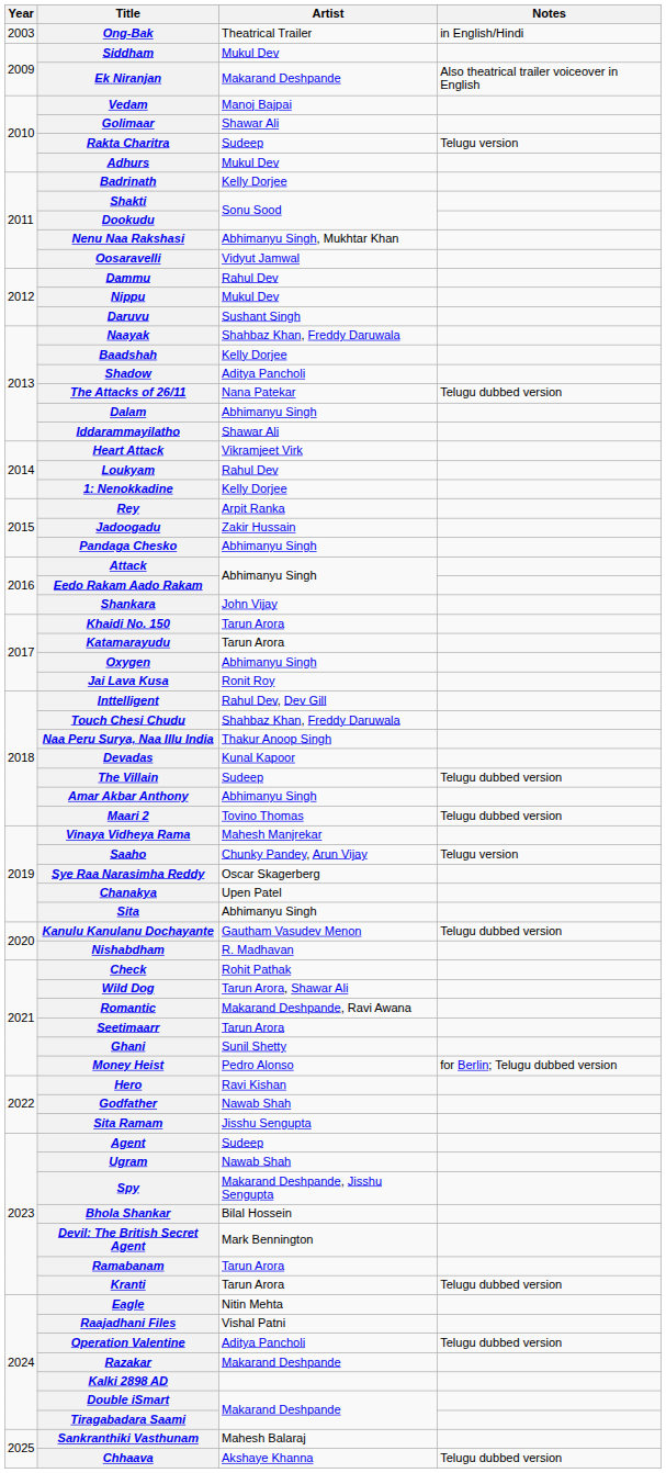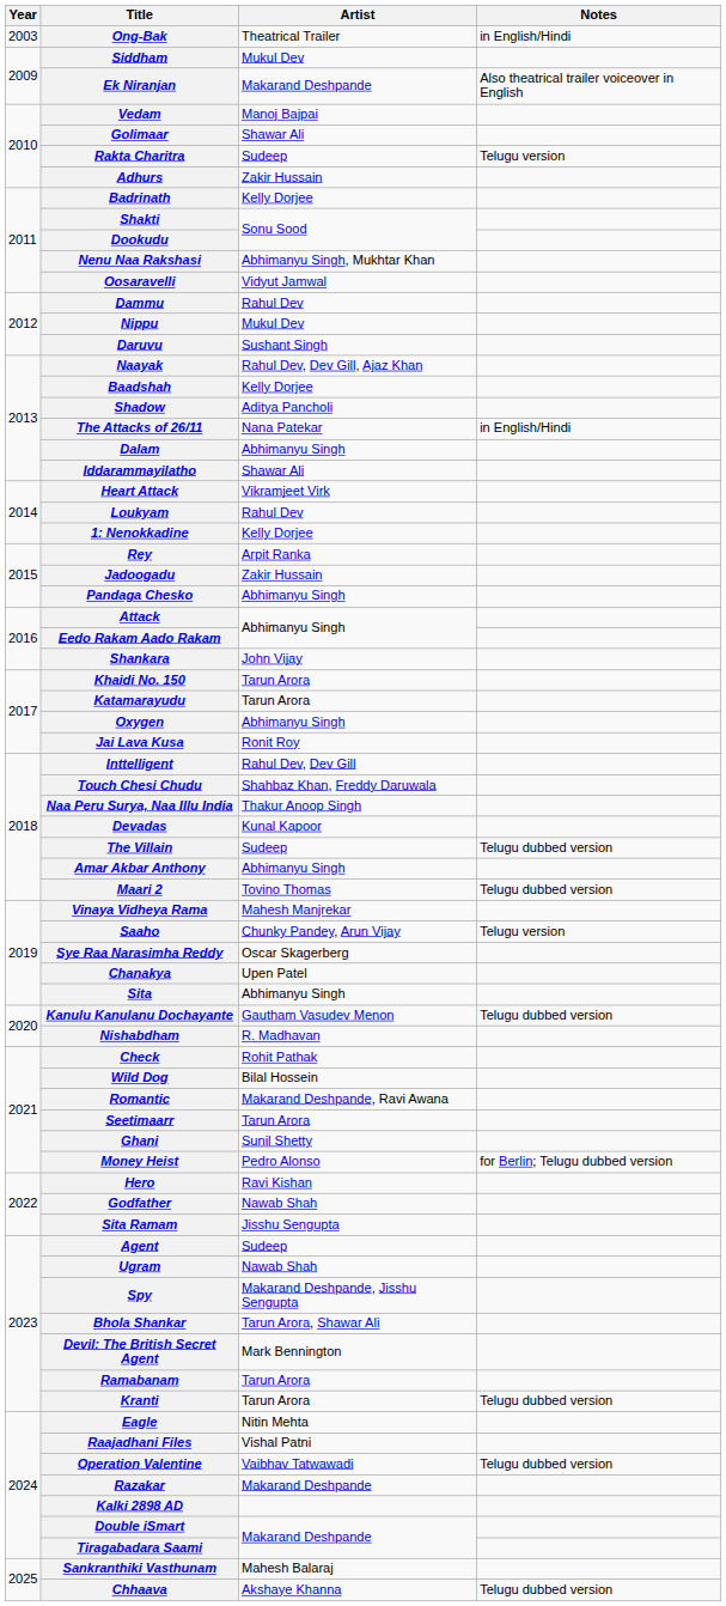Adhurs | Artist: Mukul Dev -> Zakir Hussain
Naayak | Artist: Shahbaz Khan, Freddy Daruwala -> Rahul Dev, Dev Gill, Ajaz Khan
The Attacks of 26/11 | Notes: Telugu dubbed version -> in English/Hindi
Wild Dog | Artist: Tarun Arora, Shawar Ali -> Bilal Hossein
Bhola Shankar | Artist: Bilal Hossein -> Tarun Arora, Shawar Ali
Operation Valentine | Artist: Aditya Pancholi -> Vaibhav Tatwawadi
